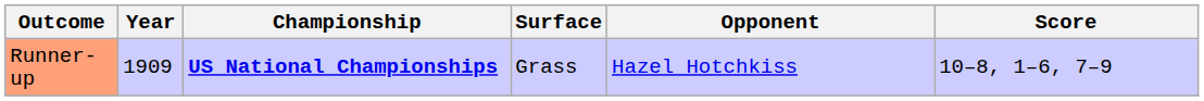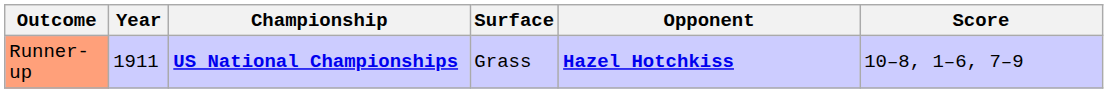Runner-up | Year: 1909 -> 1911
Runner-up | Opponent: normal -> bold
